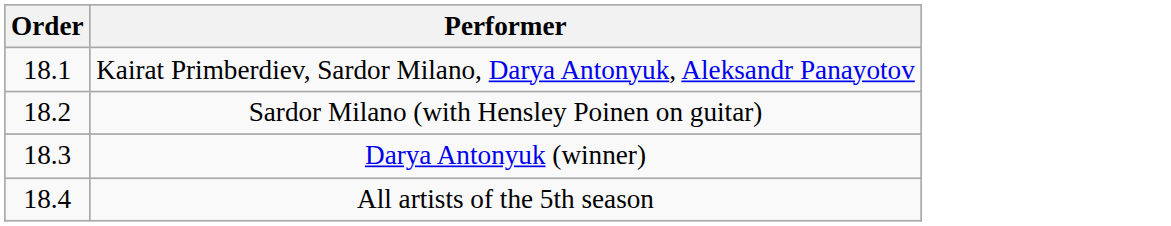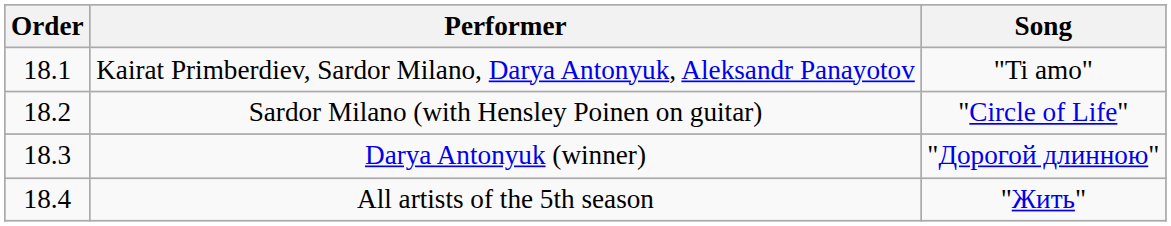+ column: Song | "Ti amo" | "Circle of Life" | "Дорогой длинною" | "Жить"
